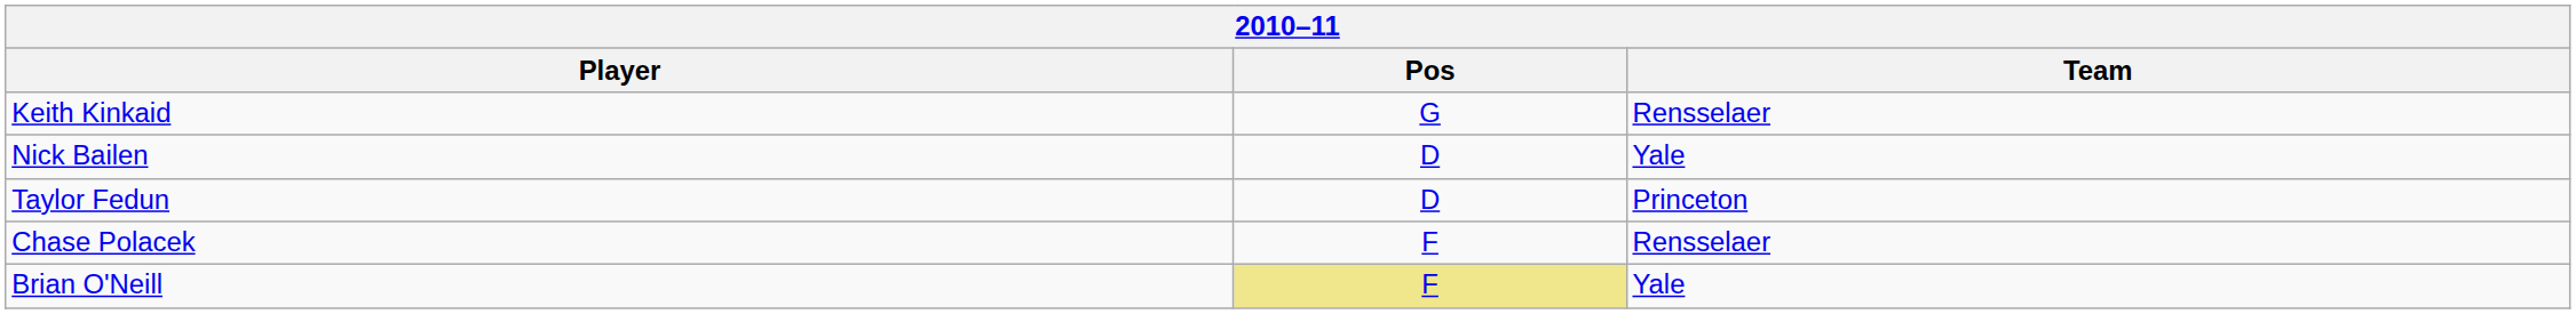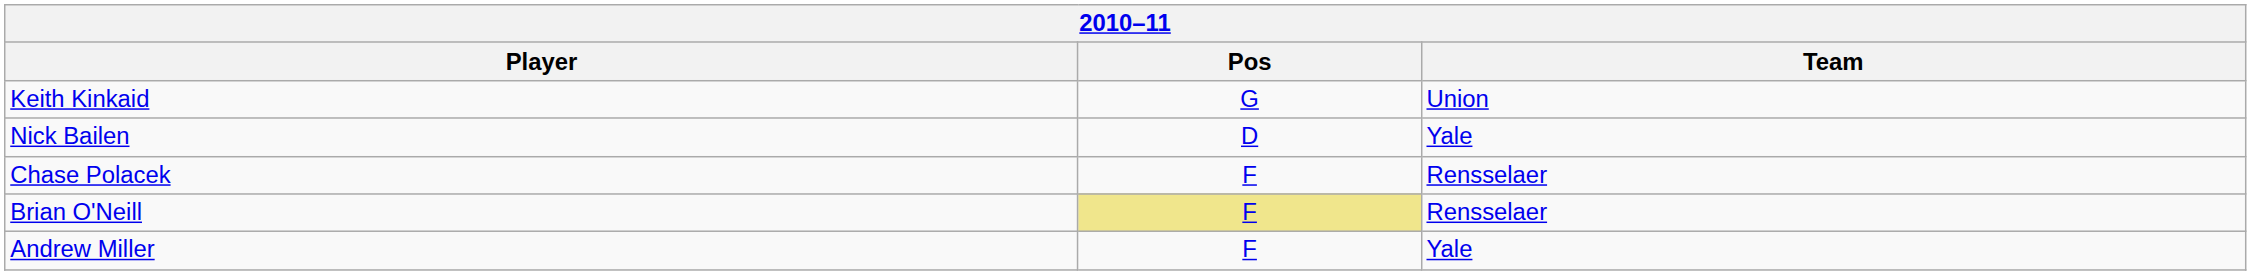Keith Kinkaid | Team: Rensselaer -> Union
- row: Taylor Fedun | D | Princeton
Brian O'Neill | Team: Yale -> Rensselaer
+ row: Andrew Miller | F | Yale
